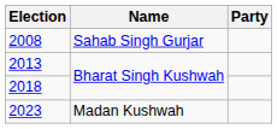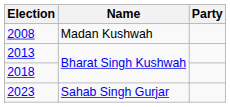2008 | Name: Sahab Singh Gurjar -> Madan Kushwah
2023 | Name: Madan Kushwah -> Sahab Singh Gurjar
